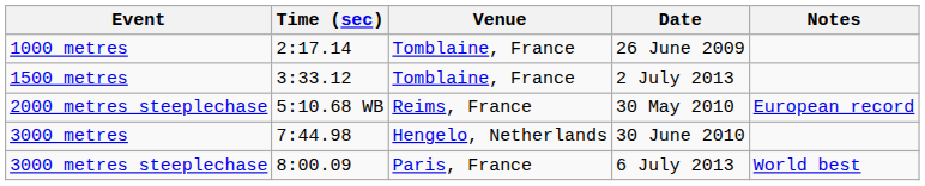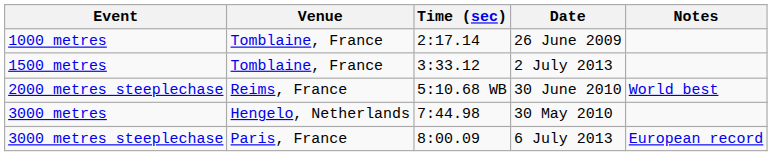columns swapped: Time (sec) <-> Venue
2000 metres steeplechase | Date: 30 May 2010 -> 30 June 2010
2000 metres steeplechase | Notes: European record -> World best
3000 metres | Date: 30 June 2010 -> 30 May 2010
3000 metres steeplechase | Notes: World best -> European record
